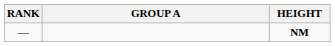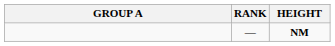columns swapped: RANK <-> GROUP A
